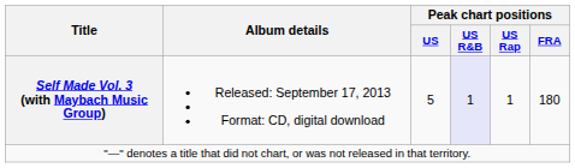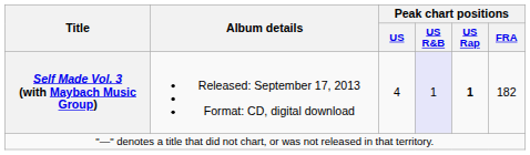Self Made Vol. 3 (with Maybach Music Group) | Peak chart positions / US: 5 -> 4
Self Made Vol. 3 (with Maybach Music Group) | Peak chart positions / US Rap: normal -> bold
Self Made Vol. 3 (with Maybach Music Group) | Peak chart positions / FRA: 180 -> 182
